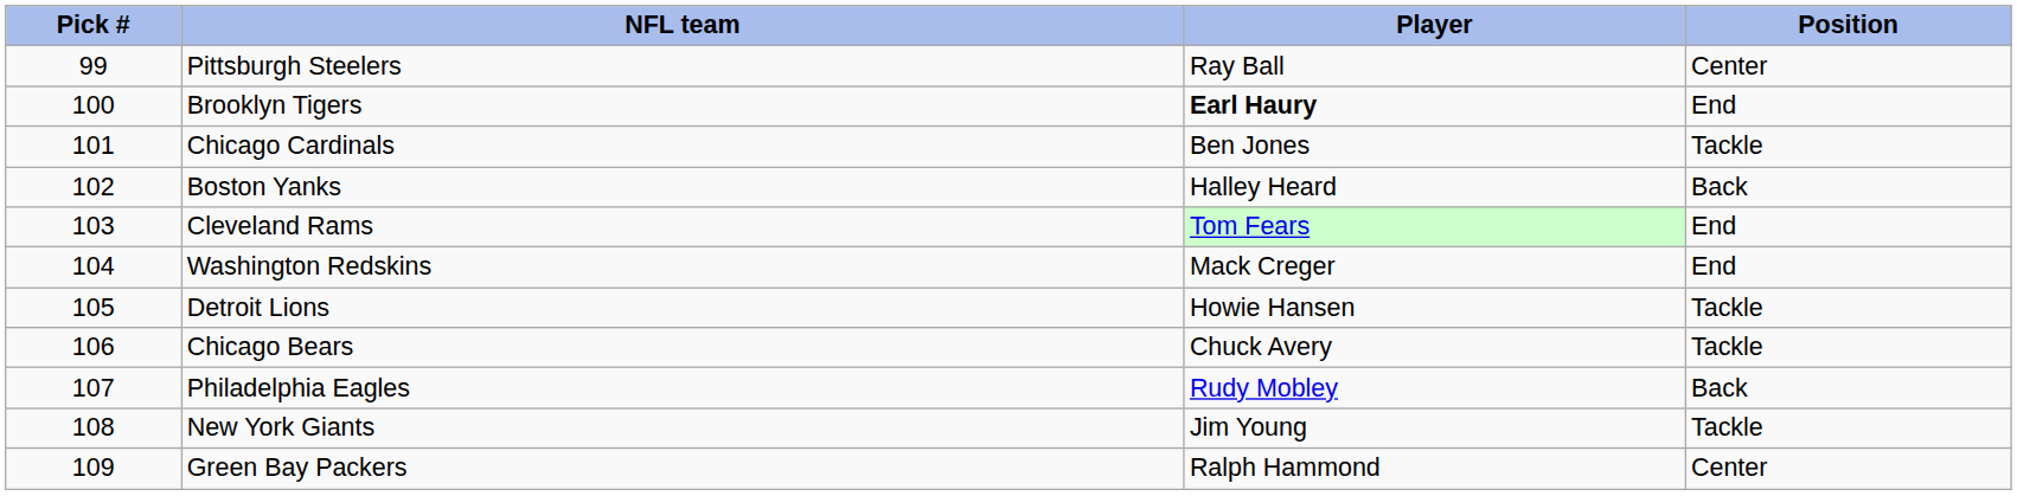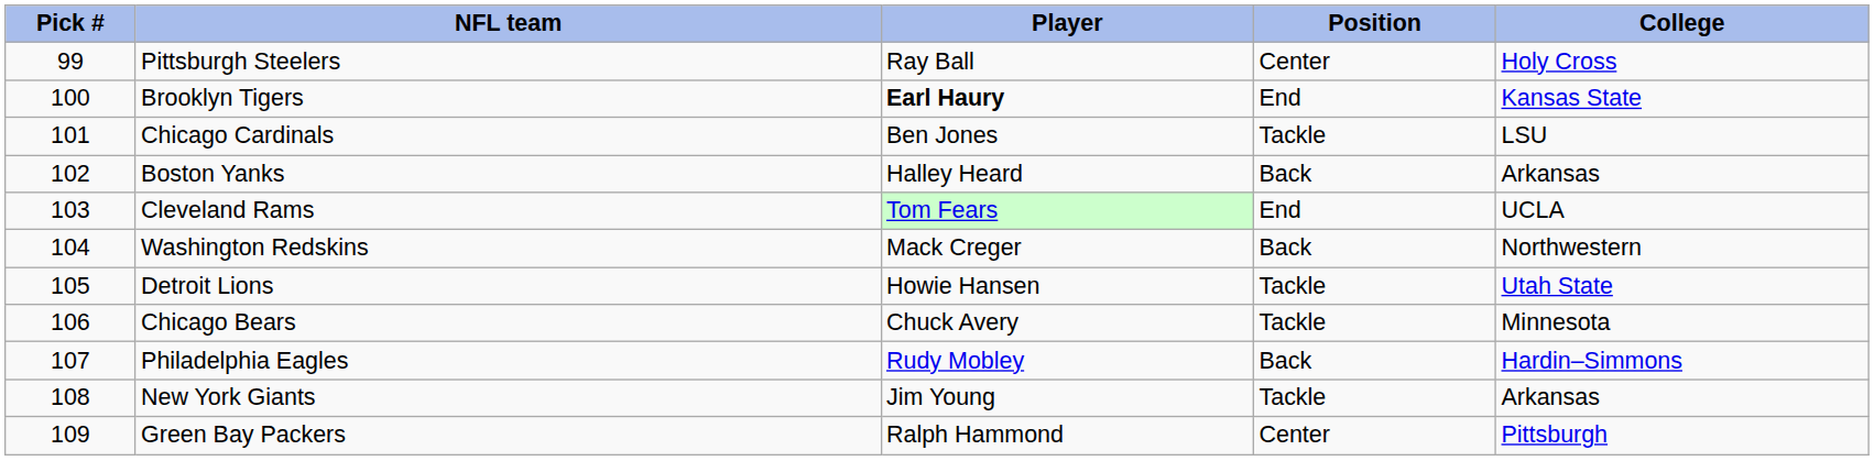+ column: College | Holy Cross | Kansas State | LSU | Arkansas | UCLA | Northwestern | Utah State | Minnesota | Hardin–Simmons | Arkansas | Pittsburgh
Washington Redskins | Position: End -> Back
